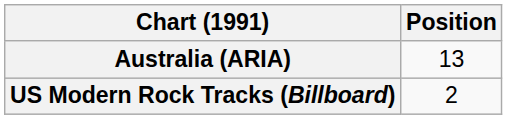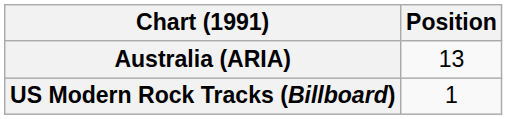US Modern Rock Tracks (Billboard) | Position: 2 -> 1
